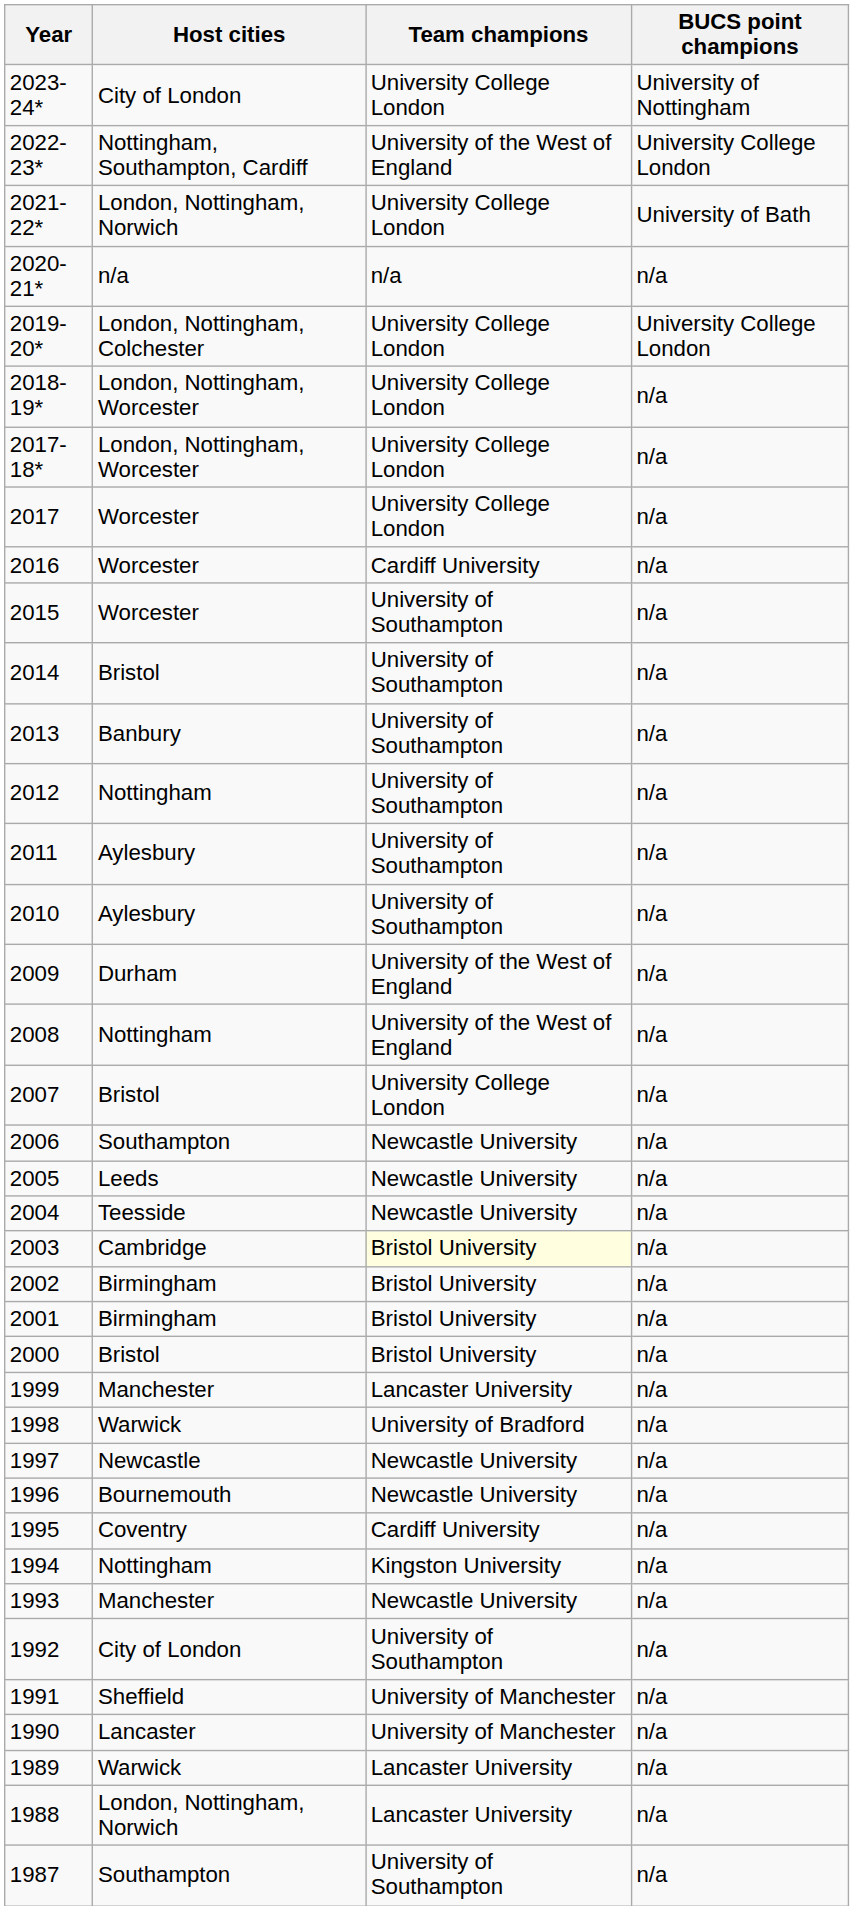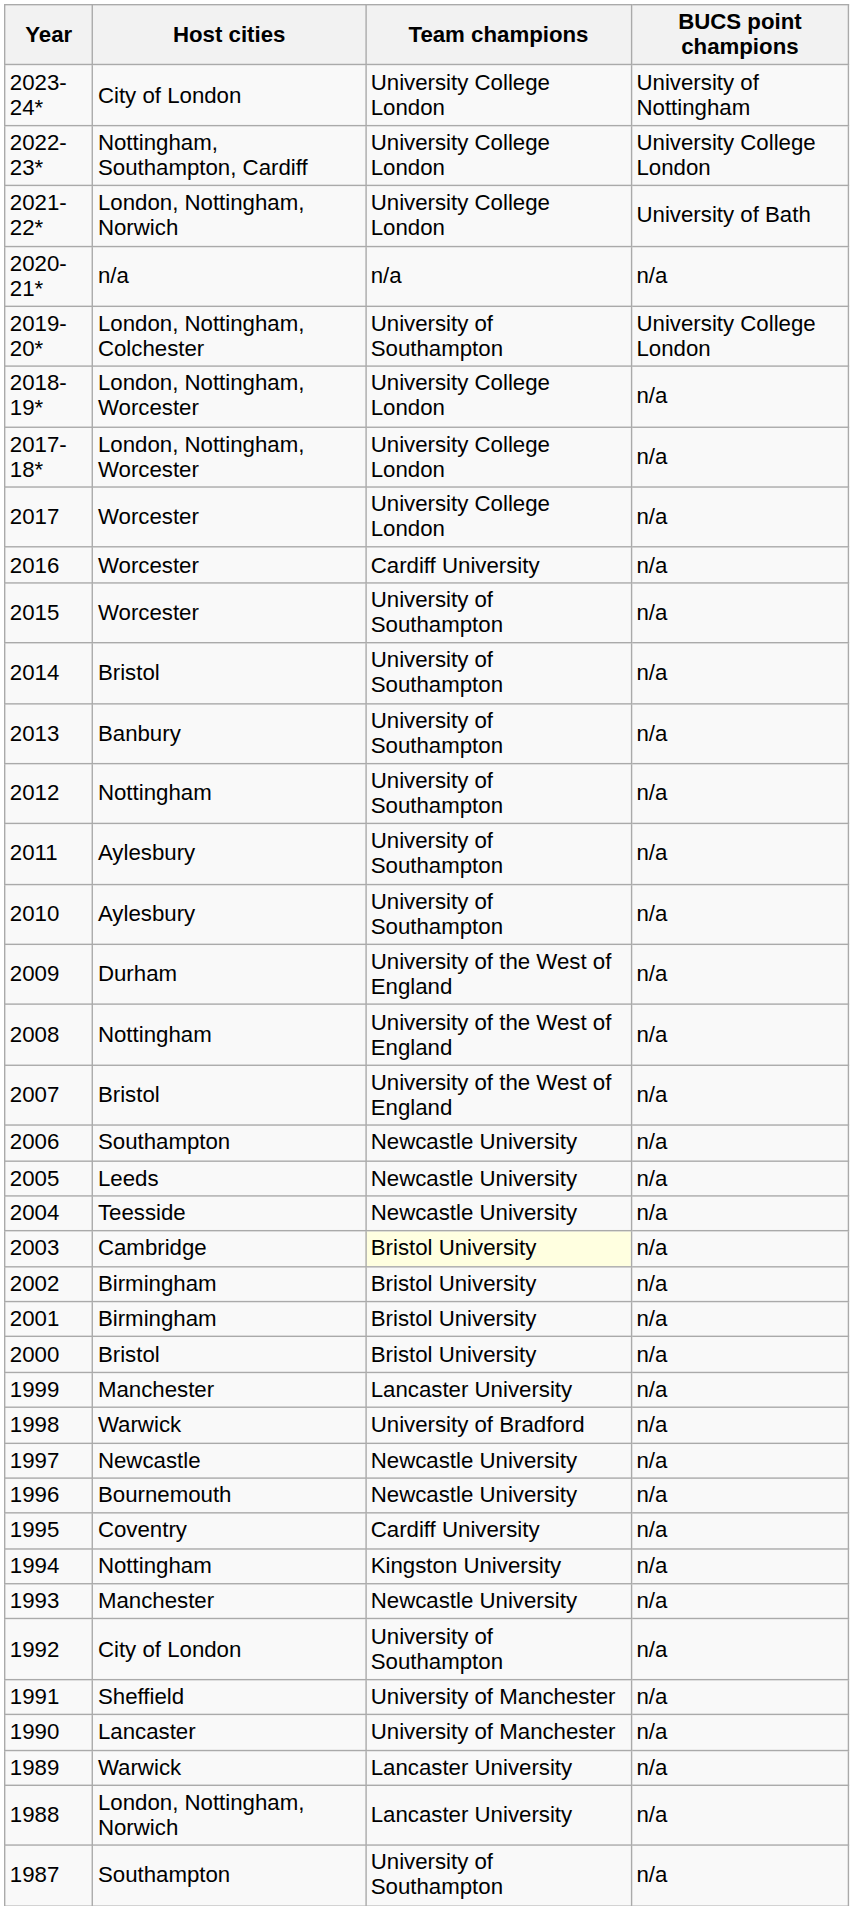2022-23* | Team champions: University of the West of England -> University College London
2019-20* | Team champions: University College London -> University of Southampton
2007 | Team champions: University College London -> University of the West of England
